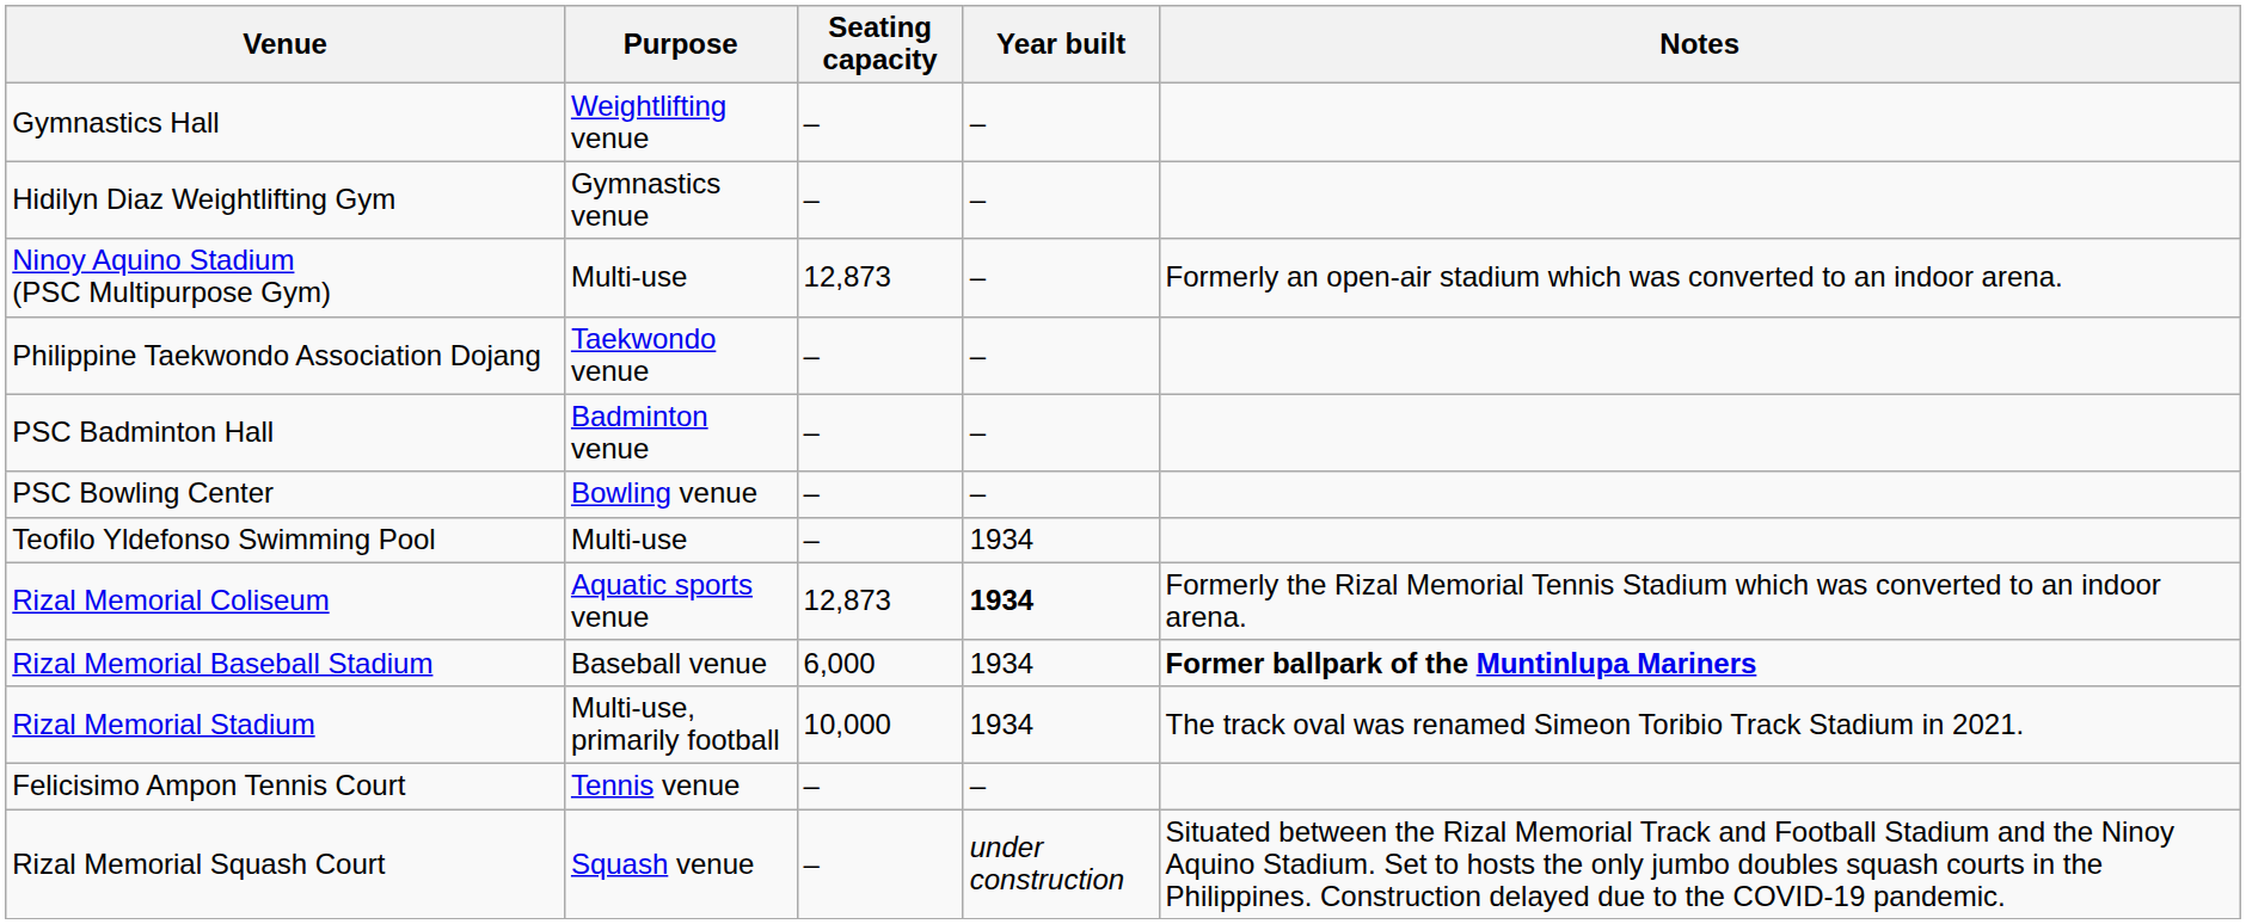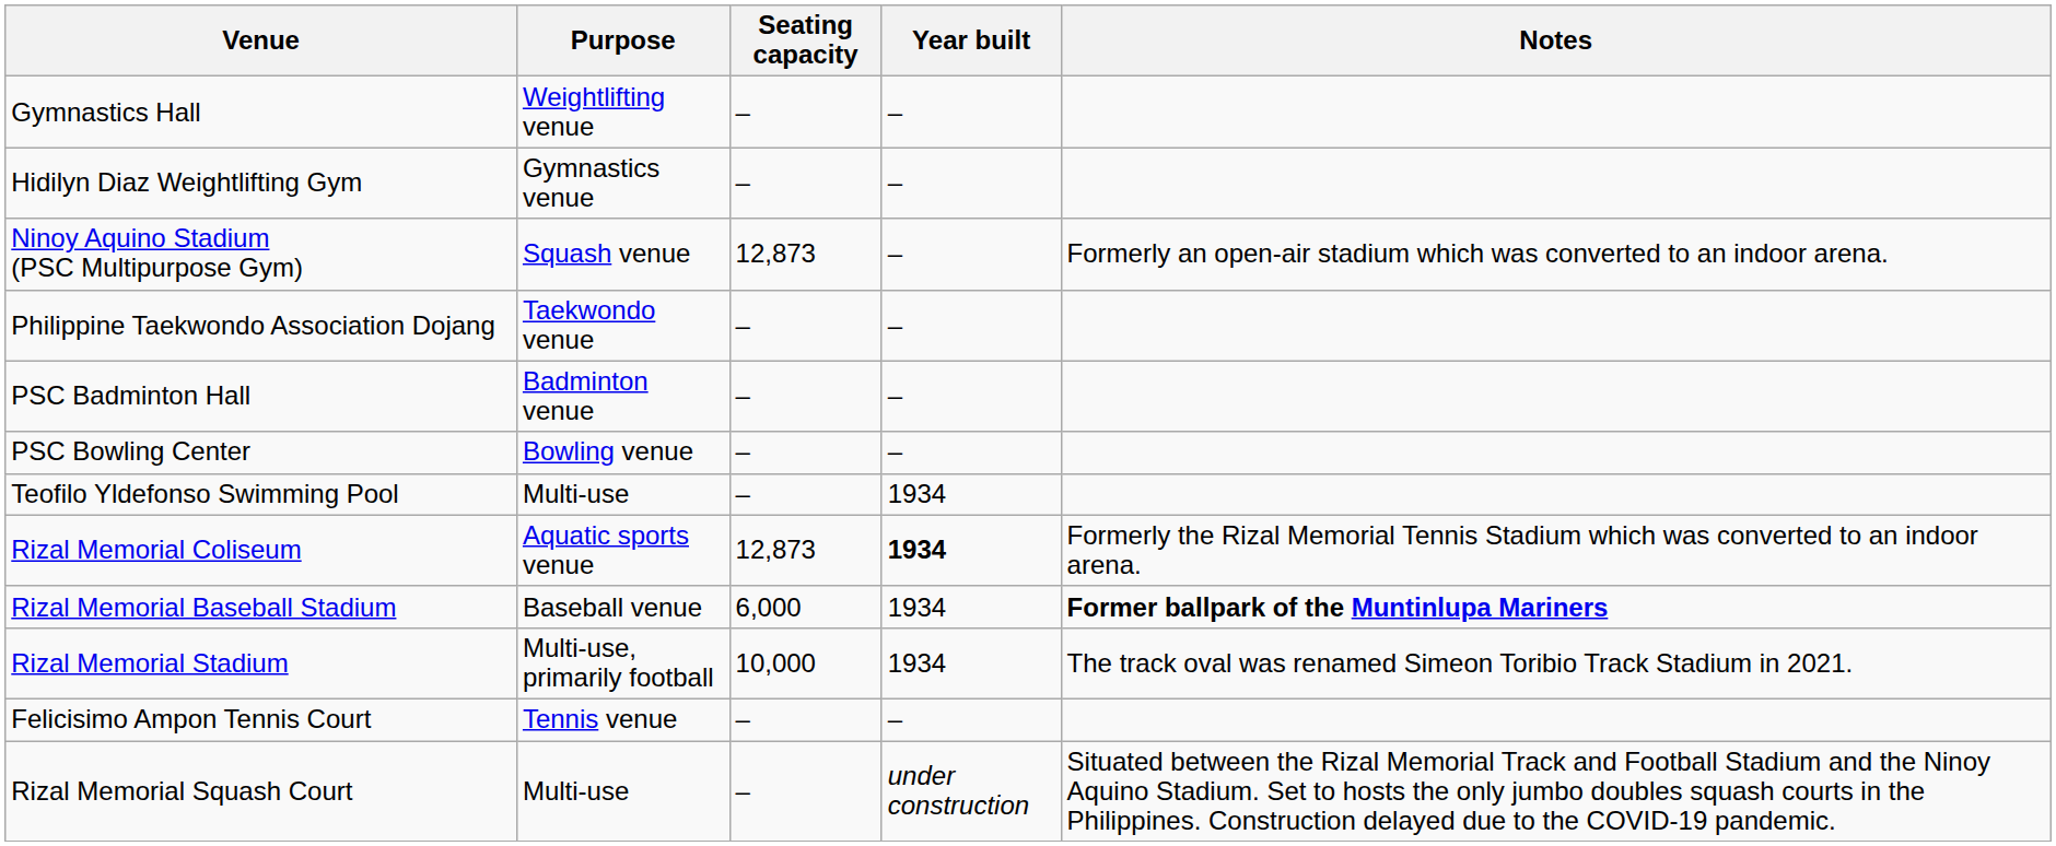Ninoy Aquino Stadium (PSC Multipurpose Gym) | Purpose: Multi-use -> Squash venue
Rizal Memorial Squash Court | Purpose: Squash venue -> Multi-use
